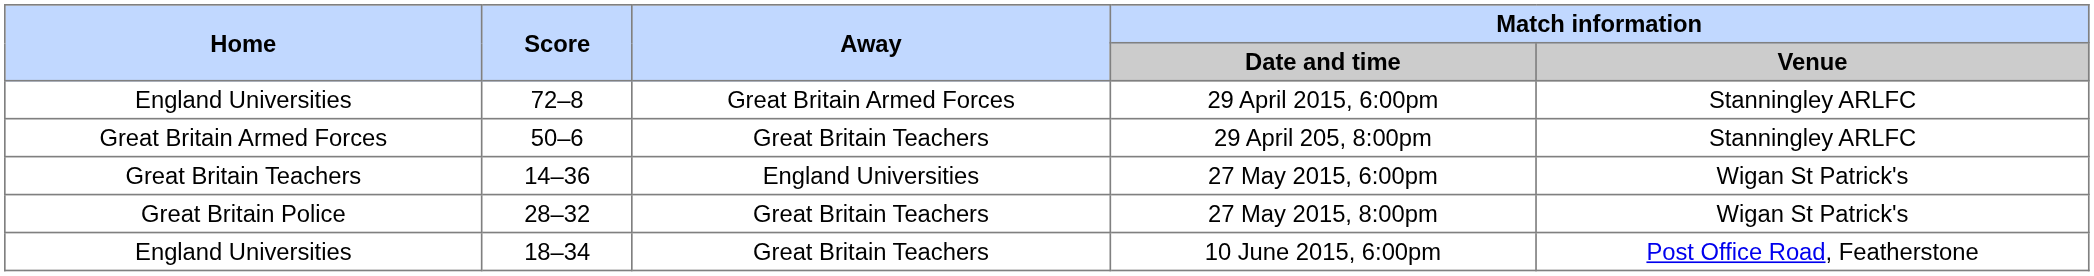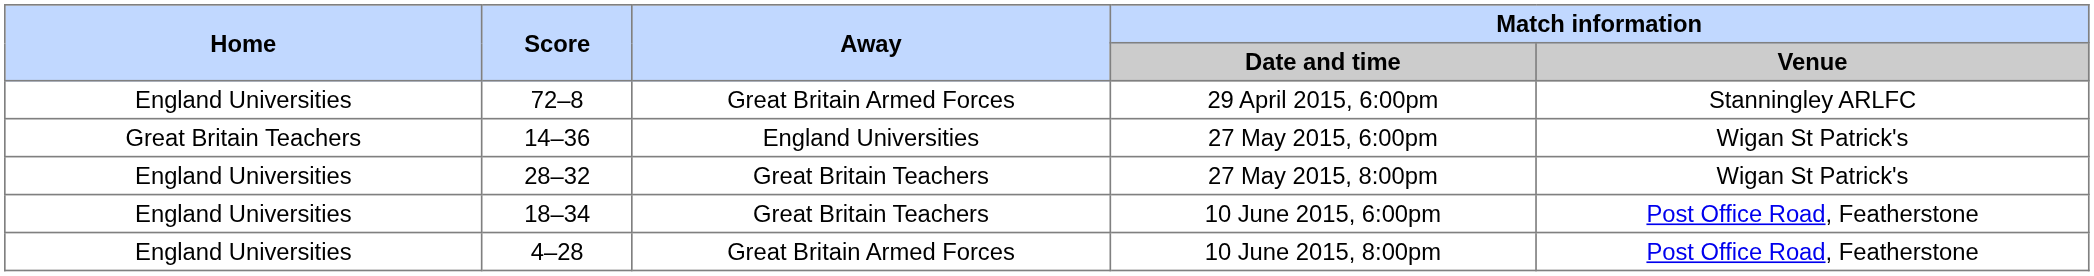- row: Great Britain Armed Forces | 50–6 | Great Britain Teachers | 29 April 205, 8:00pm | Stanningley ARLFC
27 May 2015, 8:00pm | Home: Great Britain Police -> England Universities
+ row: England Universities | 4–28 | Great Britain Armed Forces | 10 June 2015, 8:00pm | Post Office Road, Featherstone
